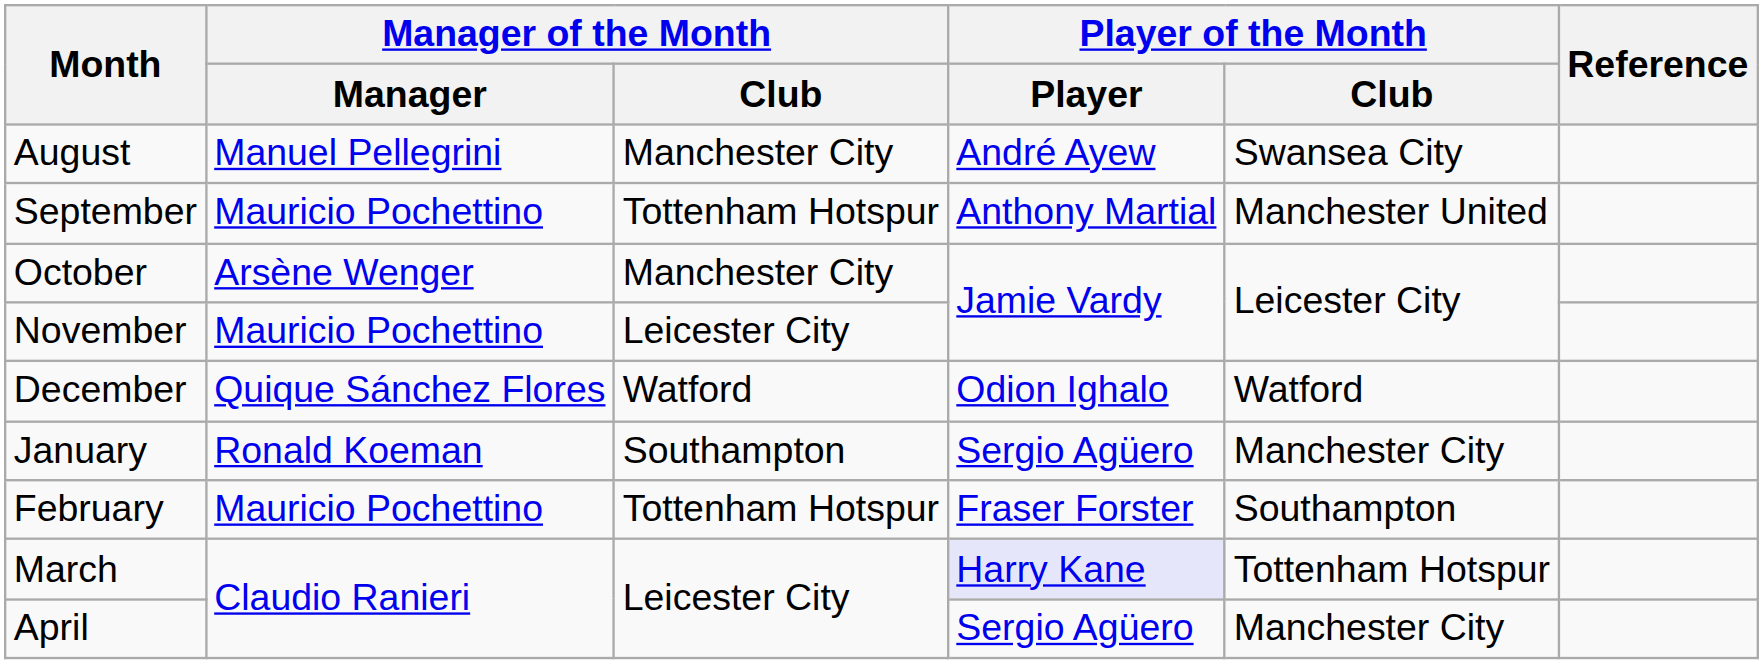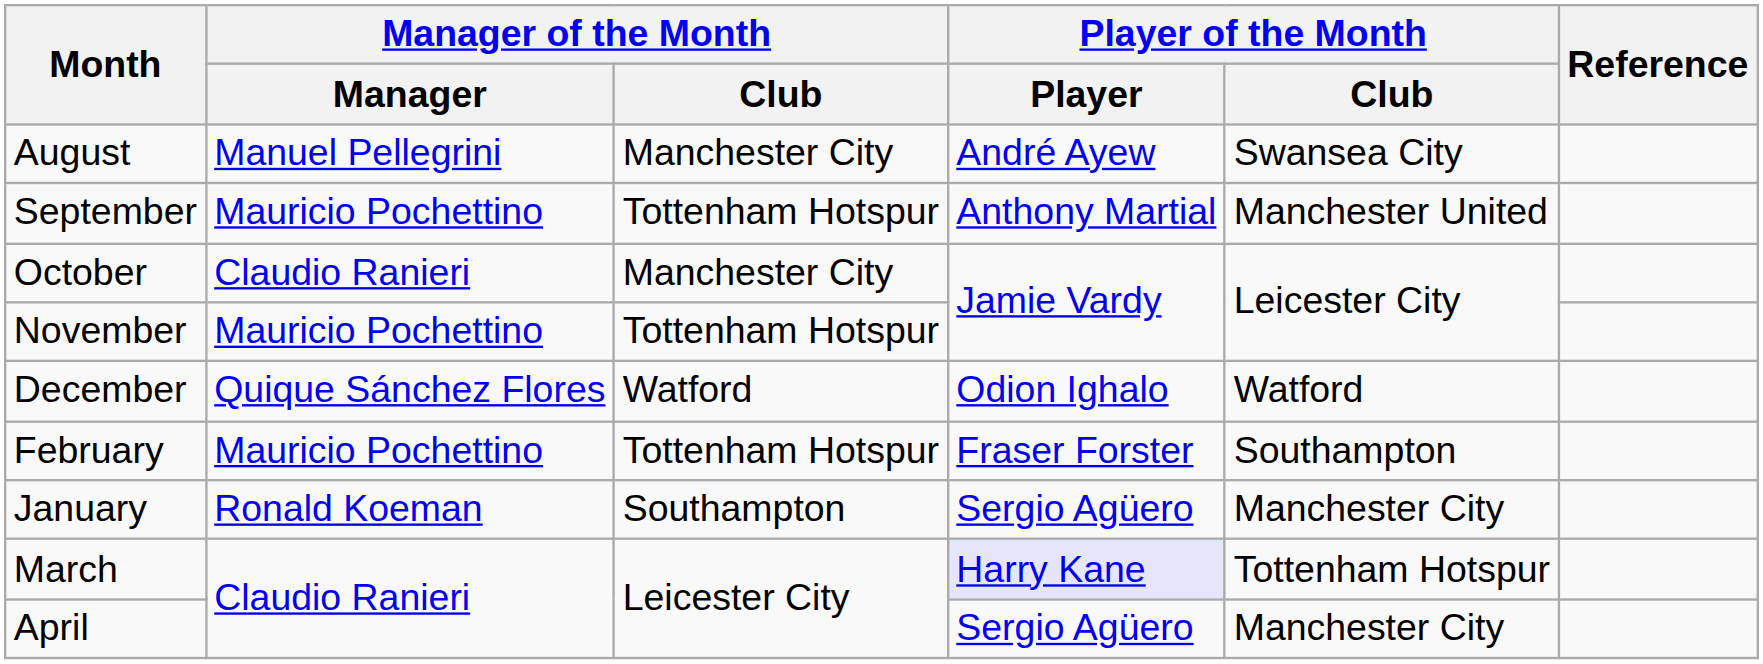October | Manager of the Month / Manager: Arsène Wenger -> Claudio Ranieri
November | Manager of the Month / Club: Leicester City -> Tottenham Hotspur
rows swapped: January <-> February
